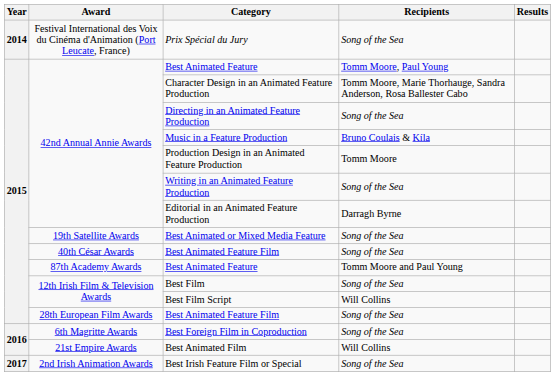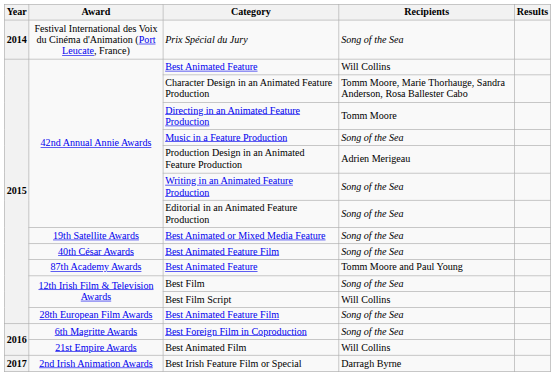42nd Annual Annie Awards / Best Animated Feature | Recipients: Tomm Moore, Paul Young -> Will Collins
Directing in an Animated Feature Production | Recipients: Song of the Sea -> Tomm Moore
Music in a Feature Production | Recipients: Bruno Coulais & Kíla -> Song of the Sea
Production Design in an Animated Feature Production | Recipients: Tomm Moore -> Adrien Merigeau
Editorial in an Animated Feature Production | Recipients: Darragh Byrne -> Song of the Sea
Best Irish Feature Film or Special | Recipients: Song of the Sea -> Darragh Byrne
